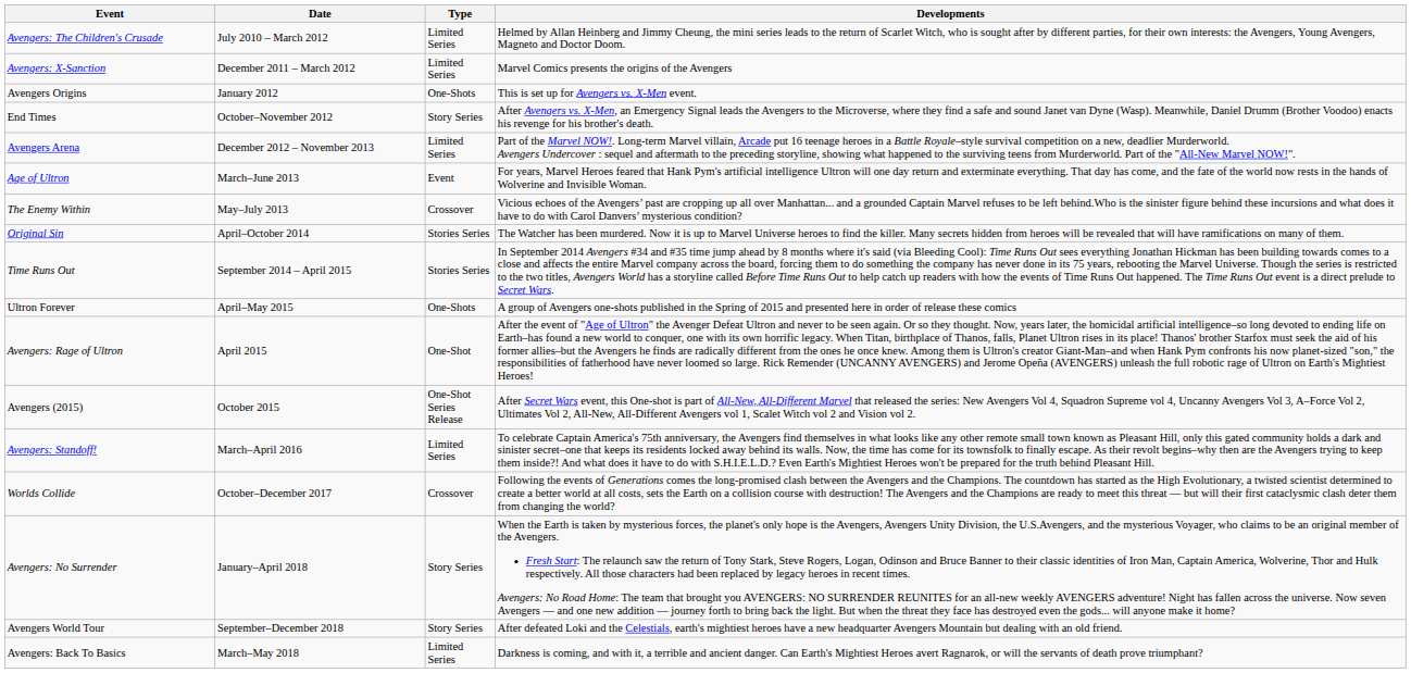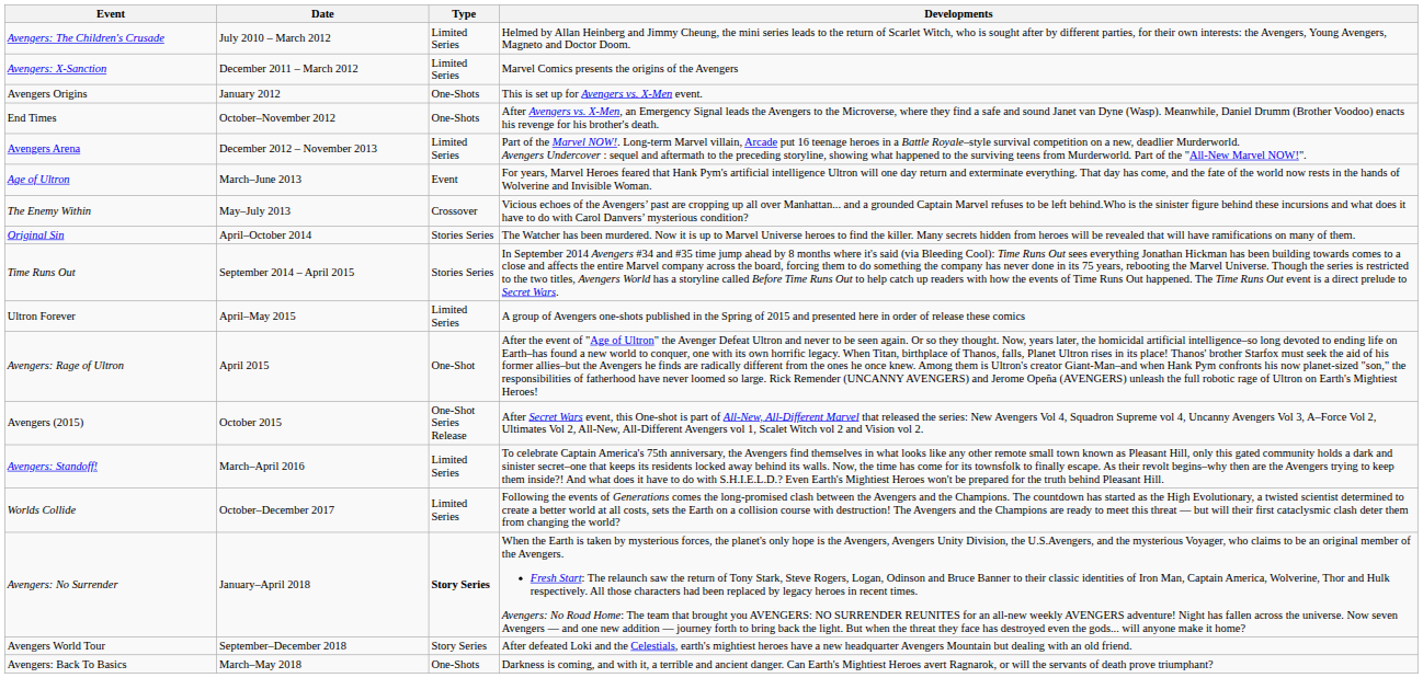End Times | Type: Story Series -> One-Shots
Ultron Forever | Type: One-Shots -> Limited Series
Worlds Collide | Type: Crossover -> Limited Series
Avengers: No Surrender | Type: normal -> bold
Avengers: Back To Basics | Type: Limited Series -> One-Shots
